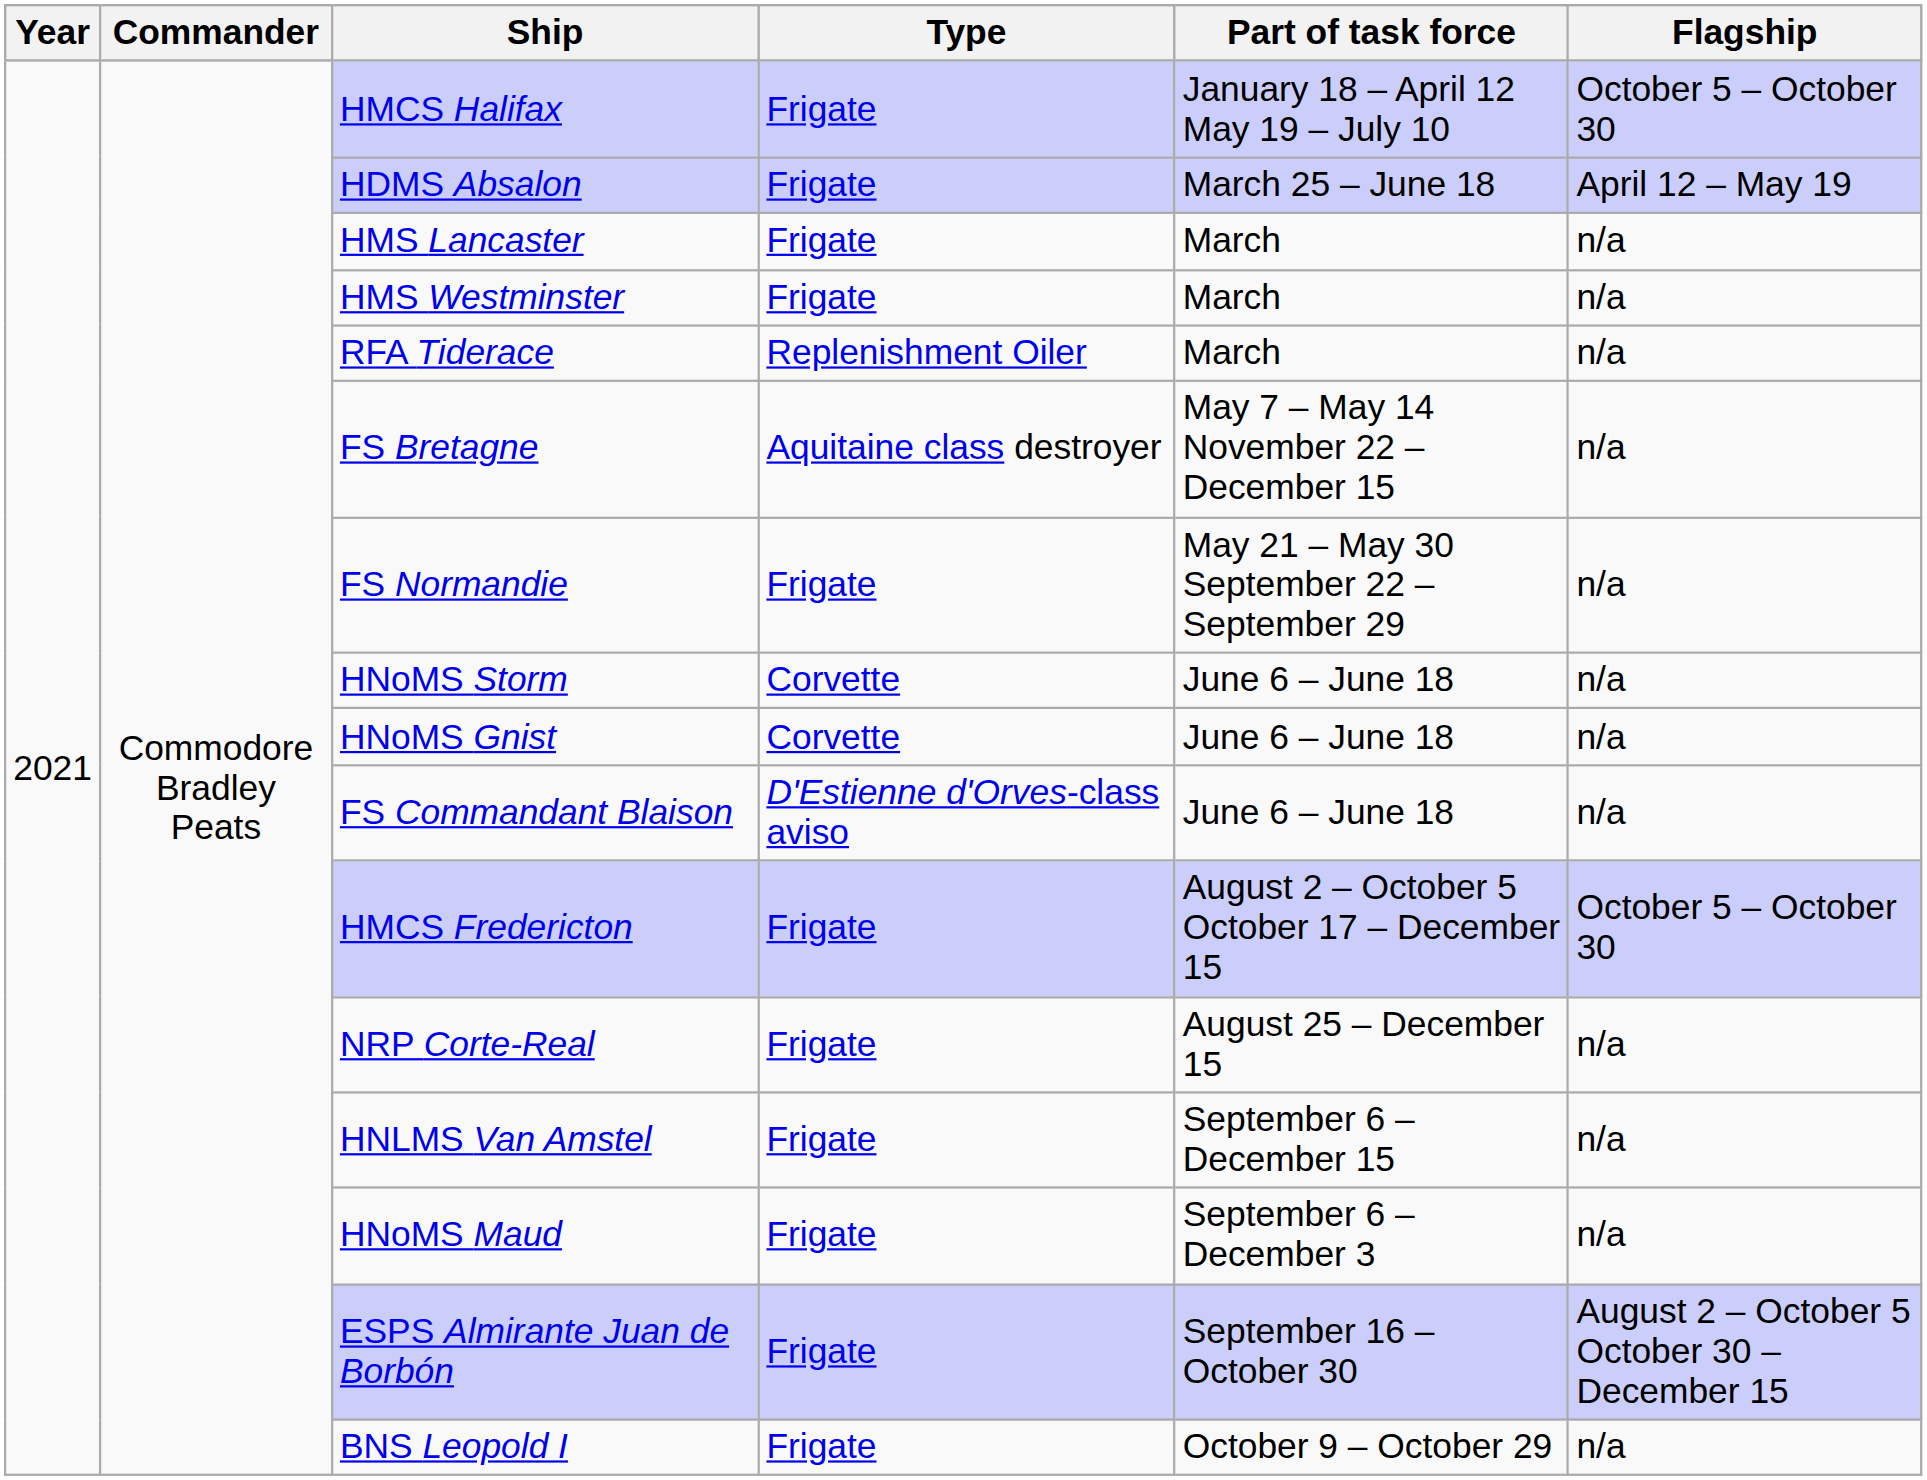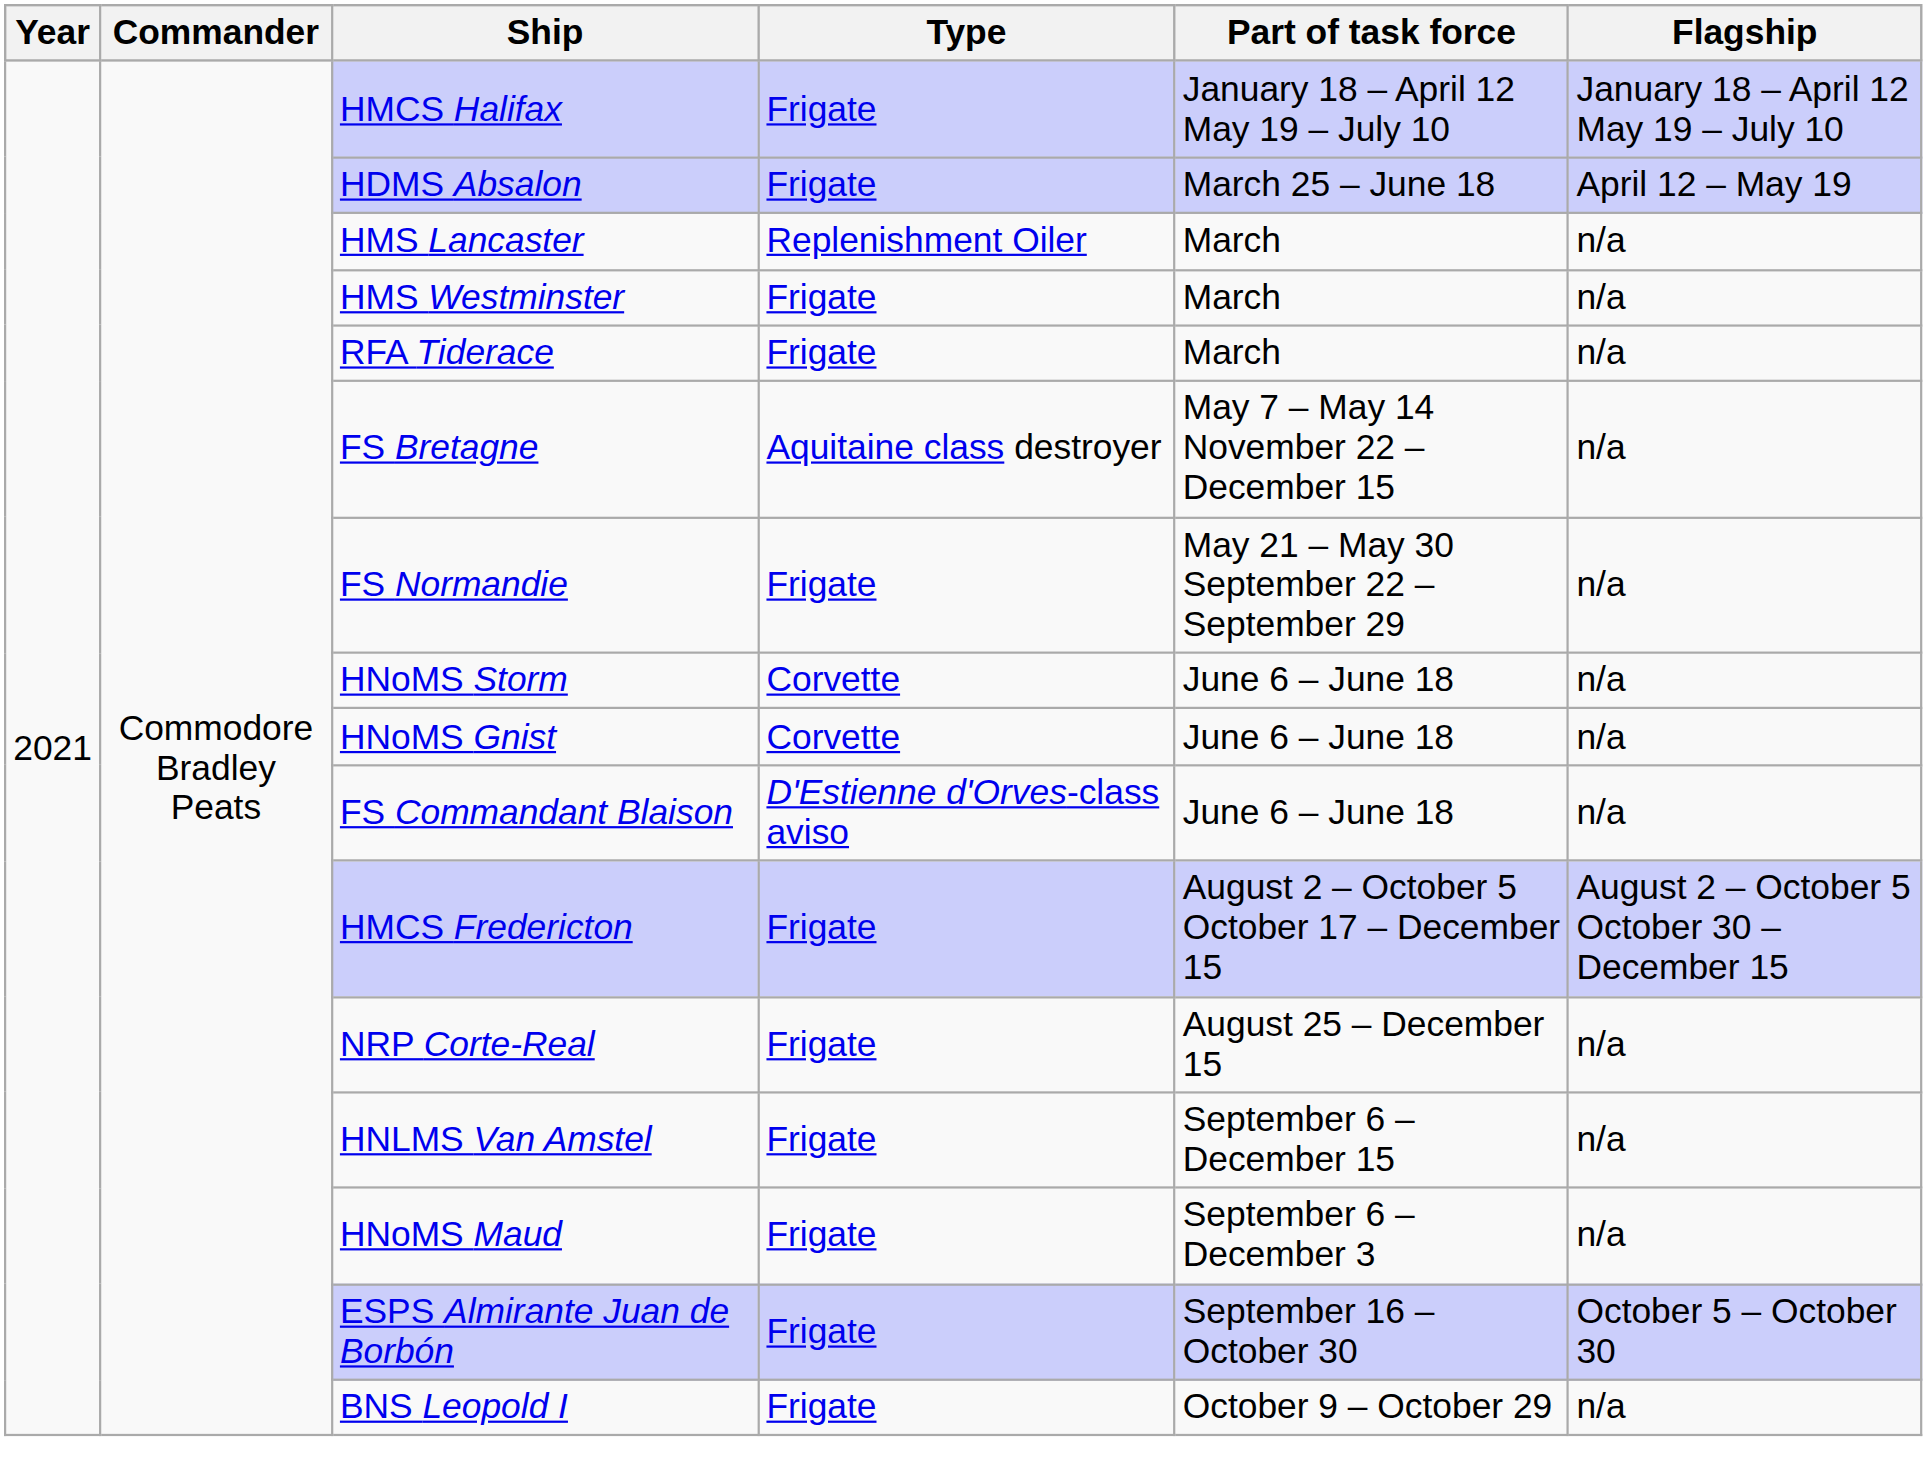HMCS Halifax | Flagship: October 5 – October 30 -> January 18 – April 12 May 19 – July 10
HMS Lancaster | Type: Frigate -> Replenishment Oiler
RFA Tiderace | Type: Replenishment Oiler -> Frigate
HMCS Fredericton | Flagship: October 5 – October 30 -> August 2 – October 5 October 30 – December 15
ESPS Almirante Juan de Borbón | Flagship: August 2 – October 5 October 30 – December 15 -> October 5 – October 30
